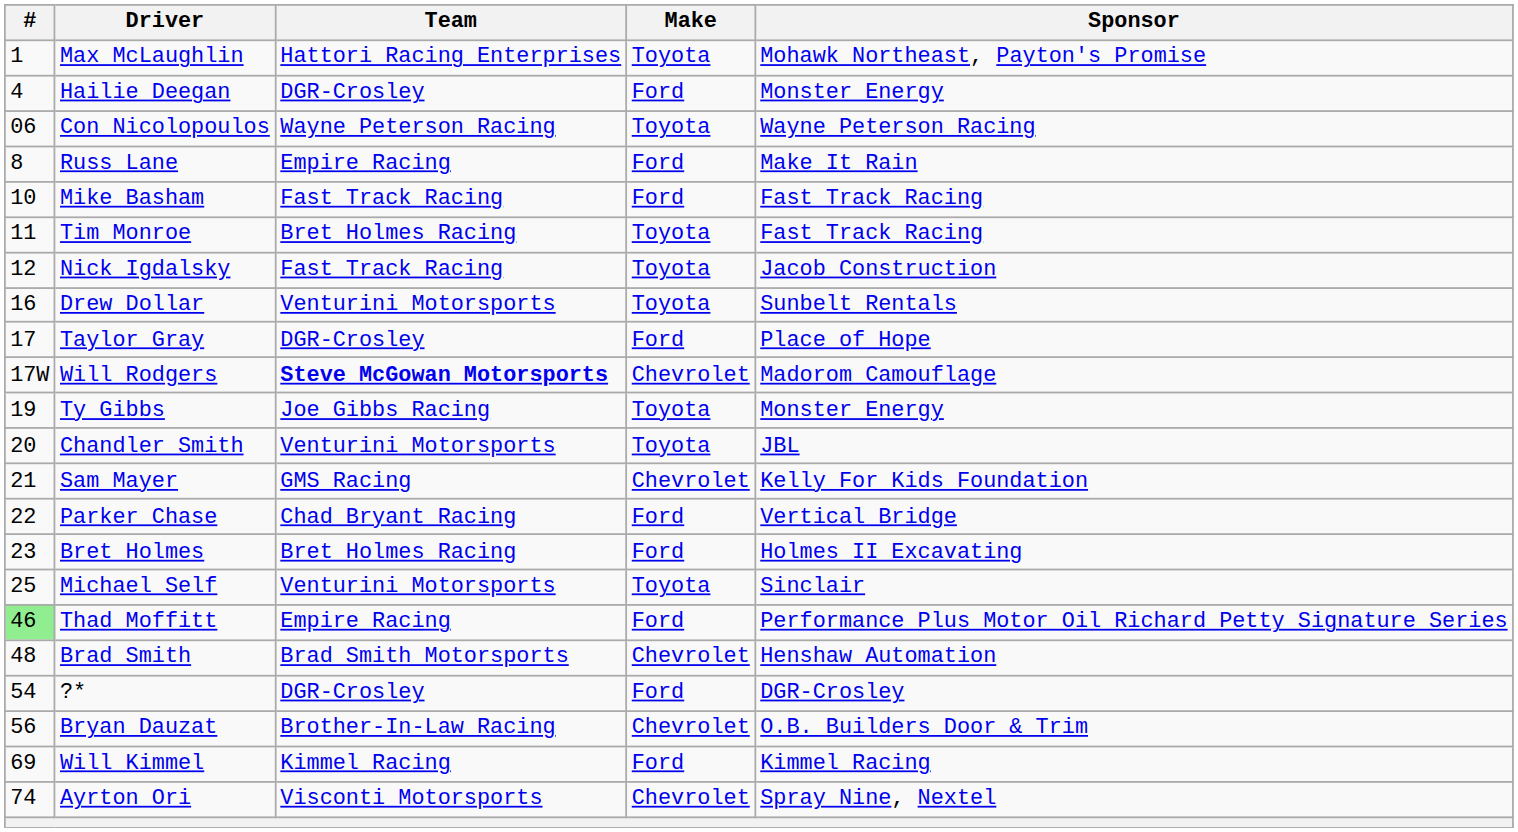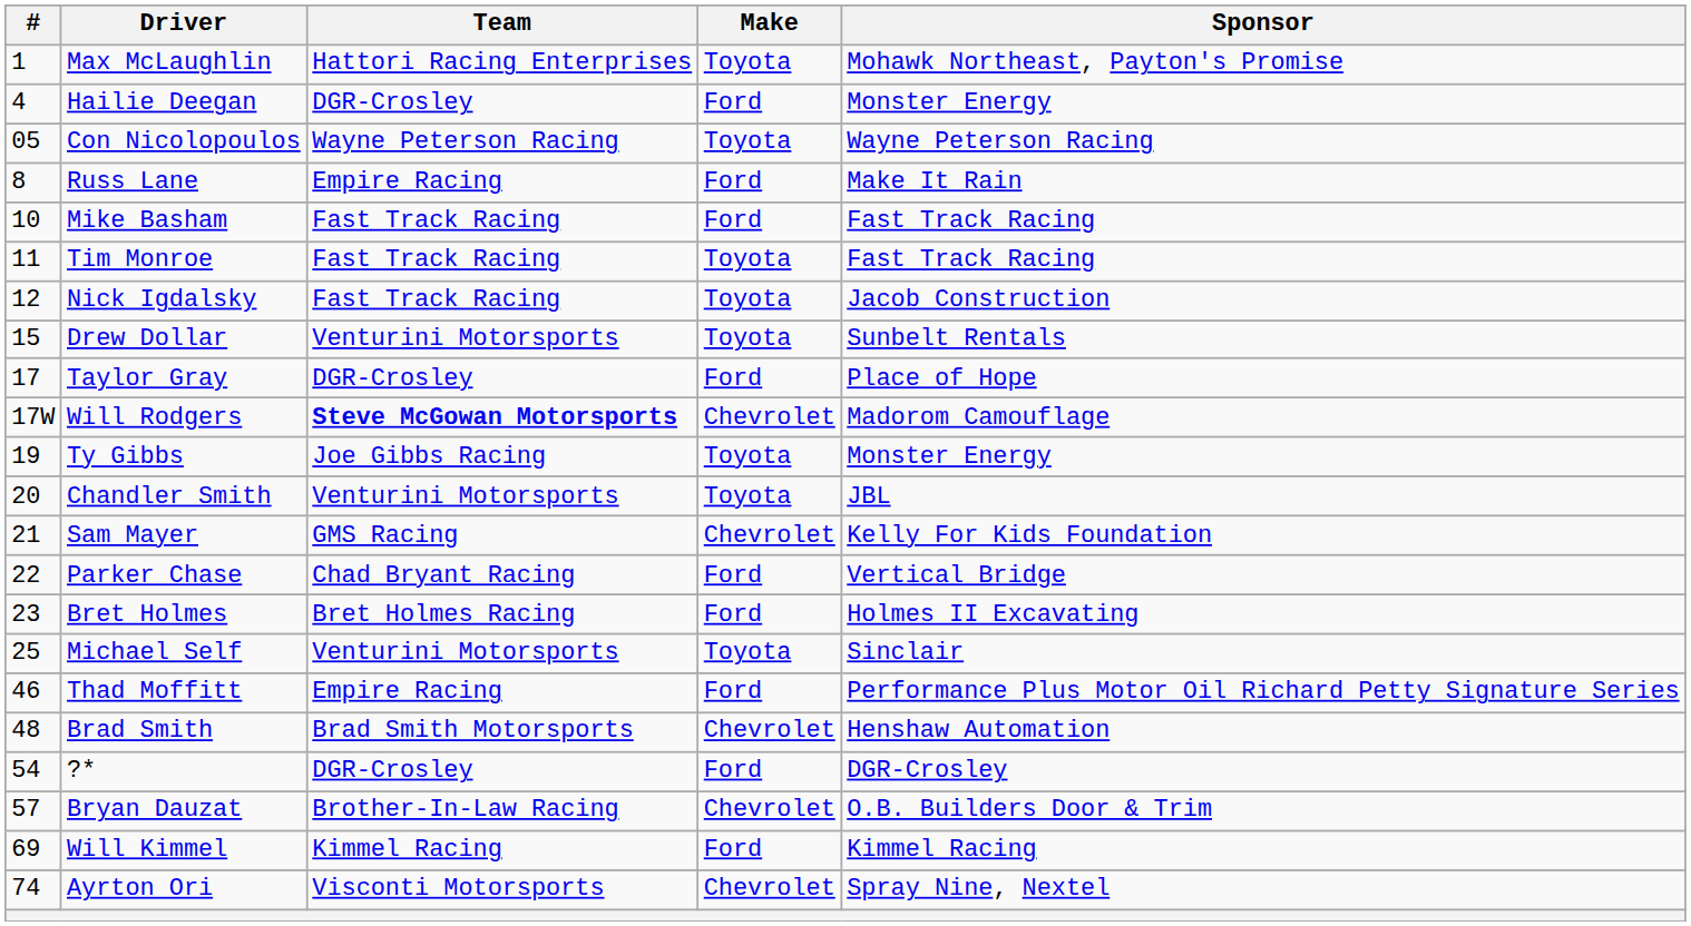Con Nicolopoulos | #: 06 -> 05
Tim Monroe | Team: Bret Holmes Racing -> Fast Track Racing
Drew Dollar | #: 16 -> 15
Thad Moffitt | #: lightgreen background -> no background
Bryan Dauzat | #: 56 -> 57
